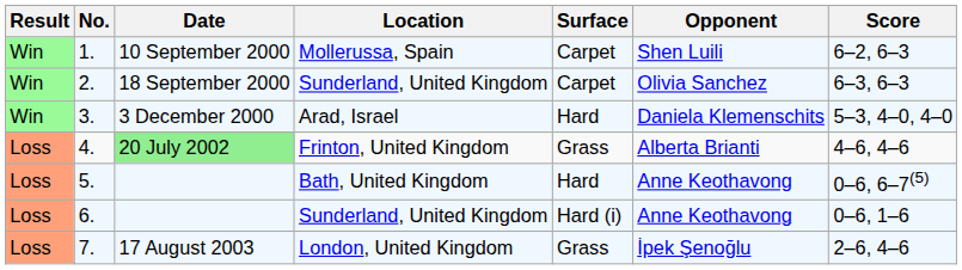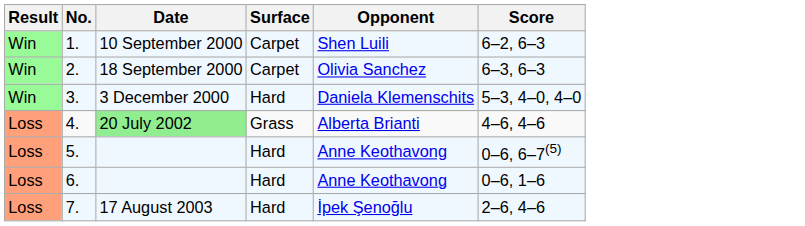- column: Location | Mollerussa, Spain | Sunderland, United Kingdom | Arad, Israel | Frinton, United Kingdom | Bath, United Kingdom | Sunderland, United Kingdom | London, United Kingdom
6. | Surface: Hard (i) -> Hard
7. | Surface: Grass -> Hard
